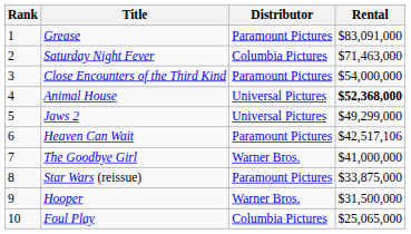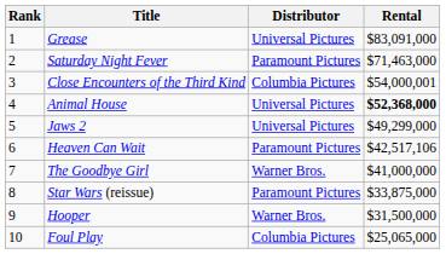Grease | Distributor: Paramount Pictures -> Universal Pictures
Saturday Night Fever | Distributor: Columbia Pictures -> Paramount Pictures
Close Encounters of the Third Kind | Distributor: Paramount Pictures -> Columbia Pictures
Close Encounters of the Third Kind | Rental: $54,000,000 -> $54,000,001
